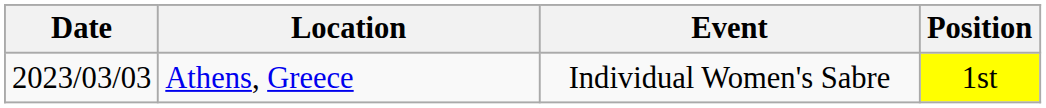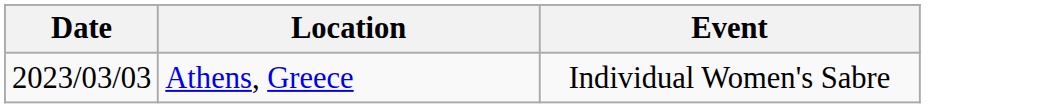- column: Position | 1st
